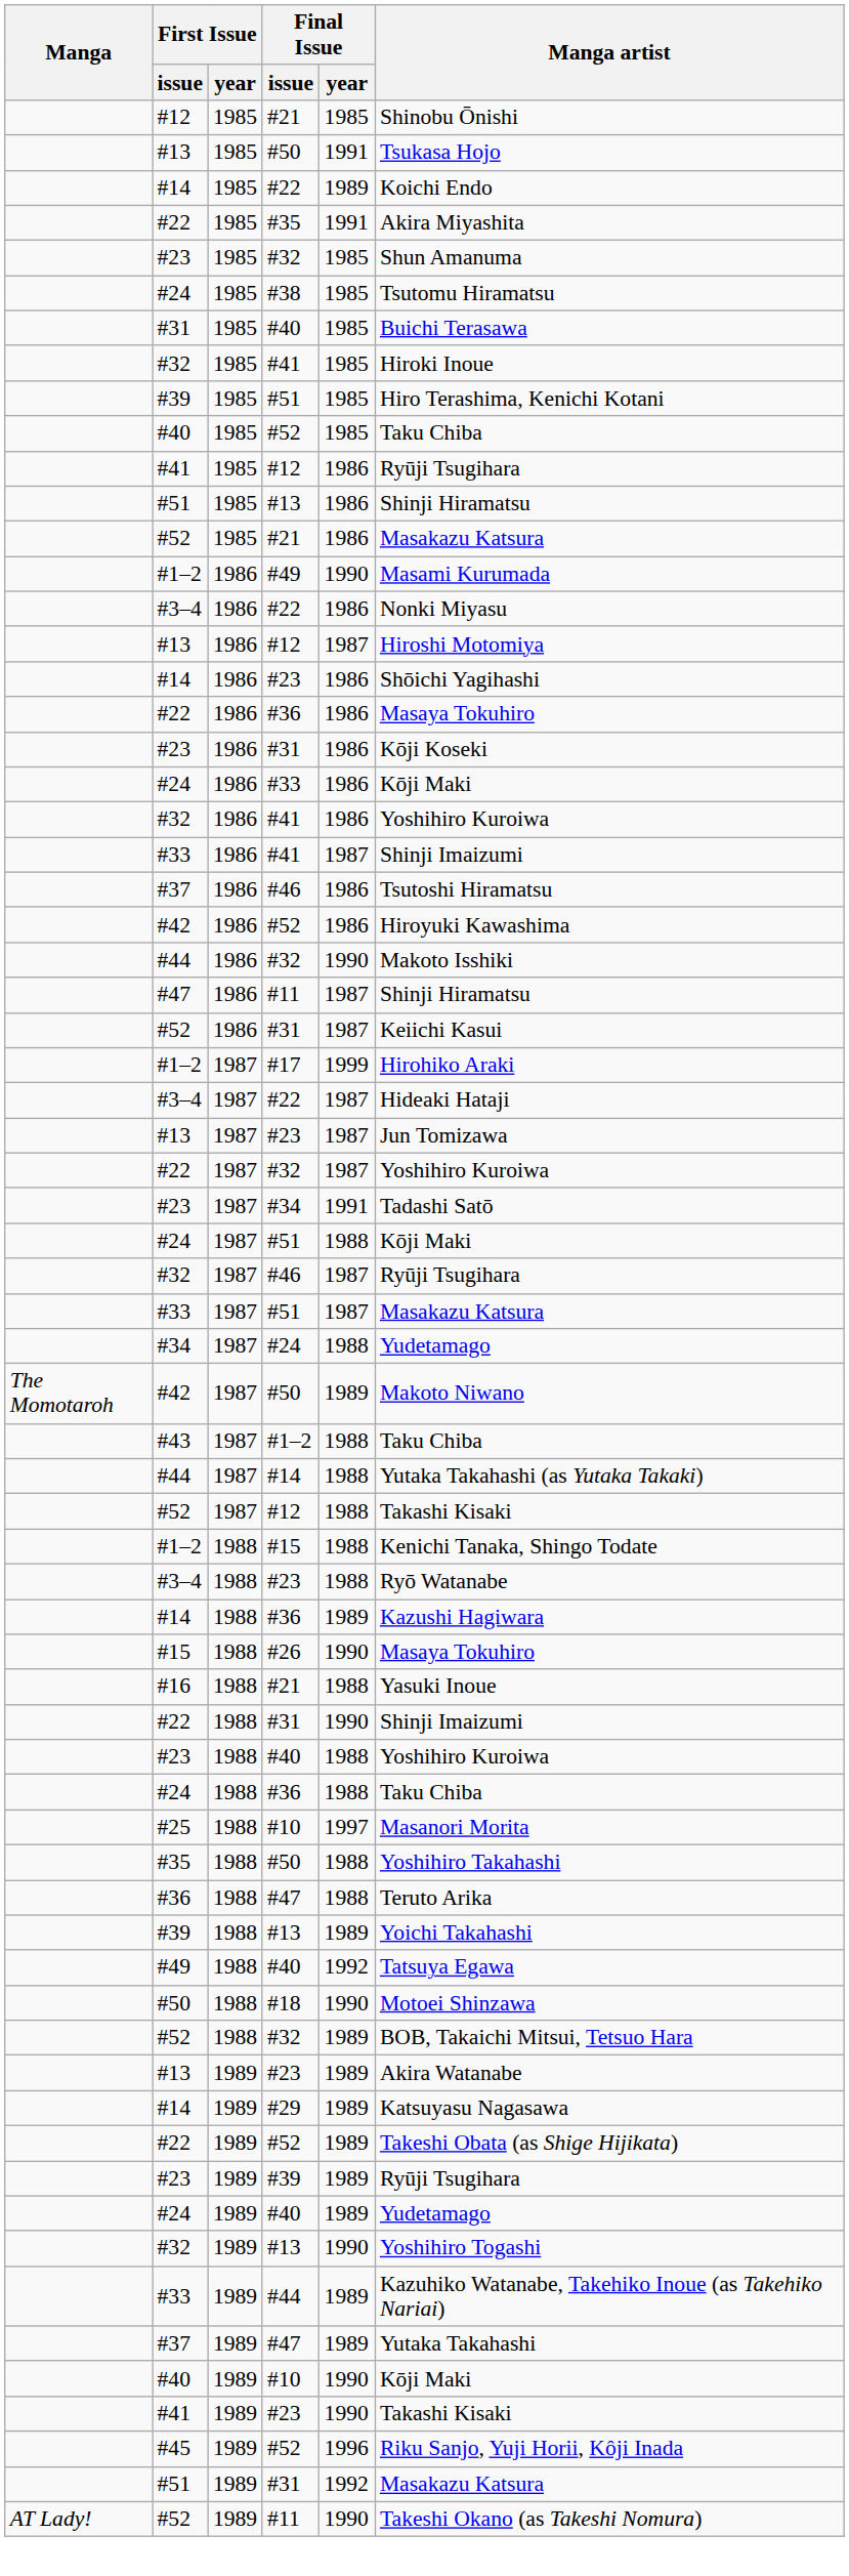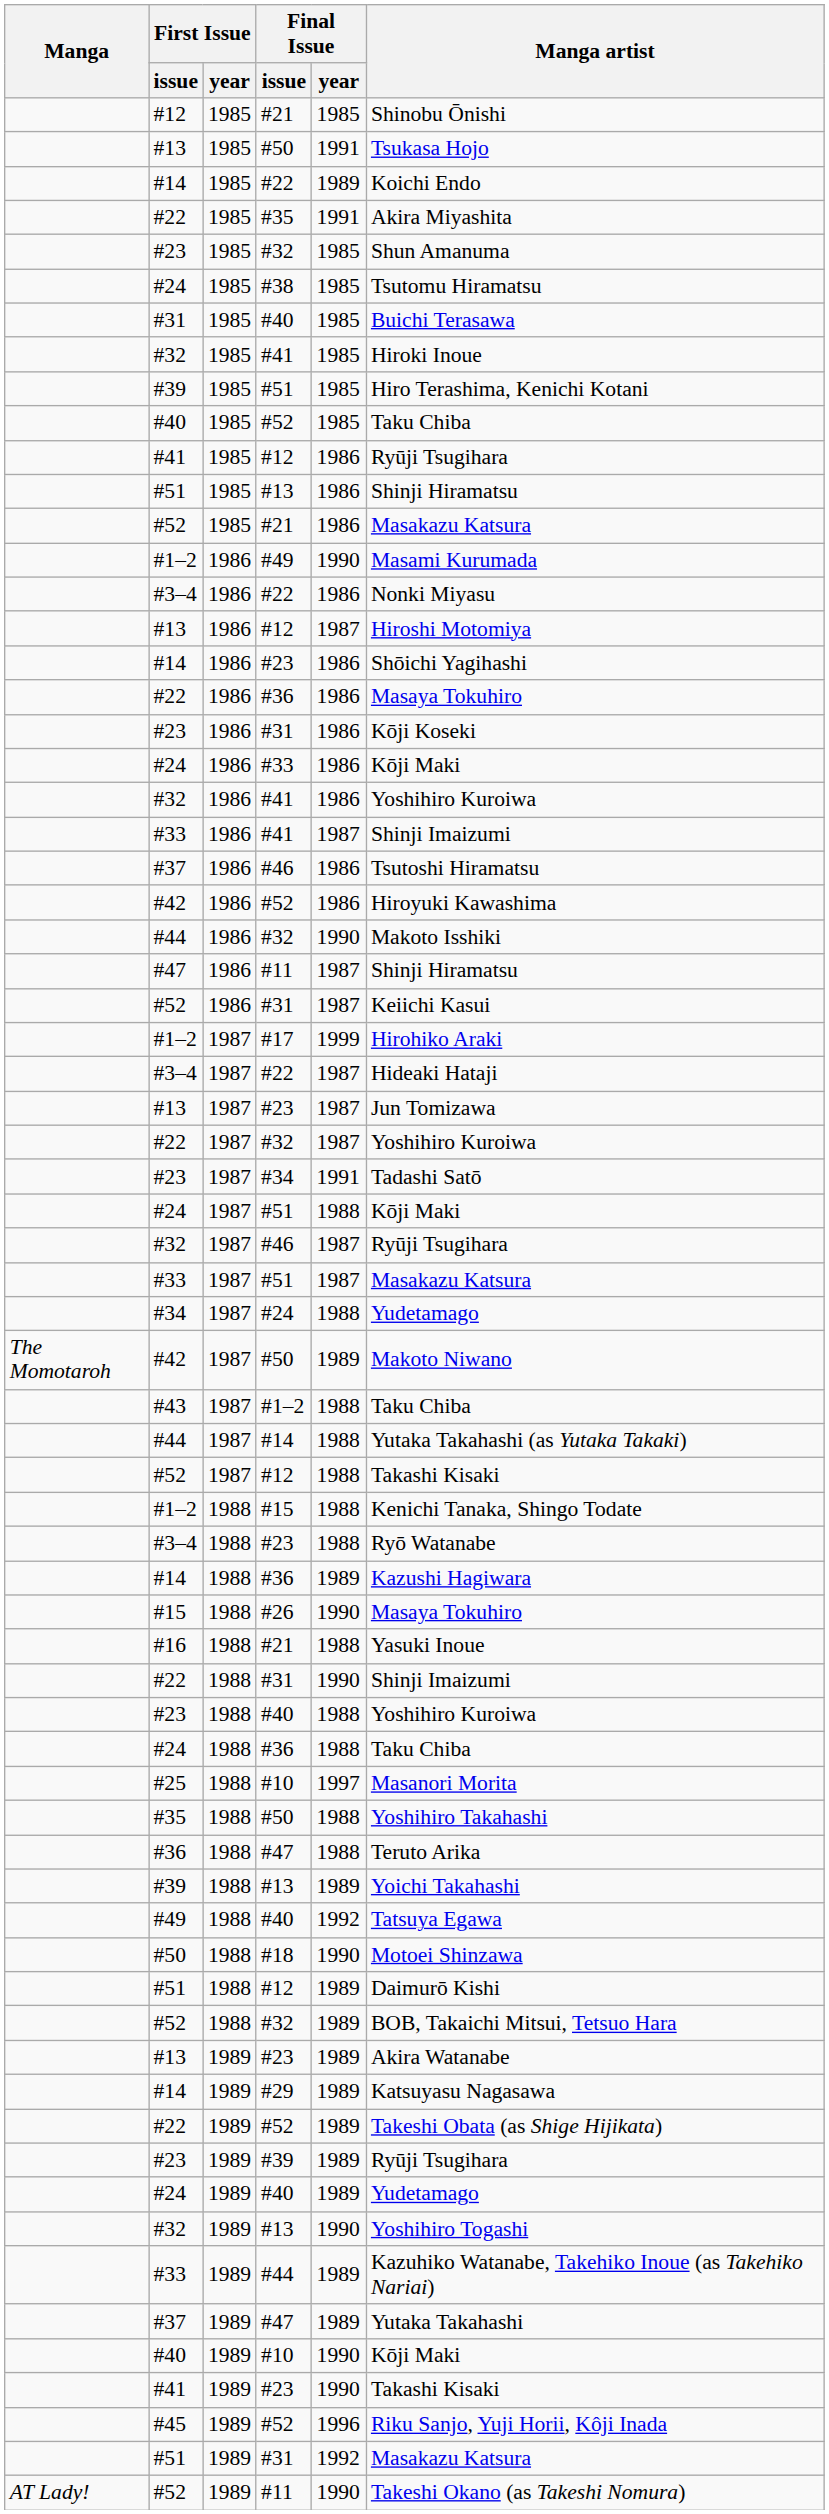+ row: #51 | 1988 | #12 | 1989 | Daimurō Kishi
